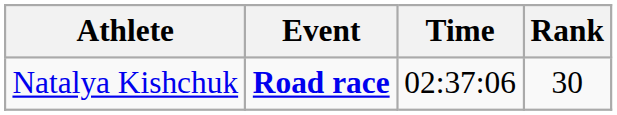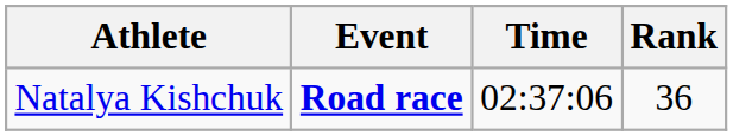Natalya Kishchuk | Rank: 30 -> 36
